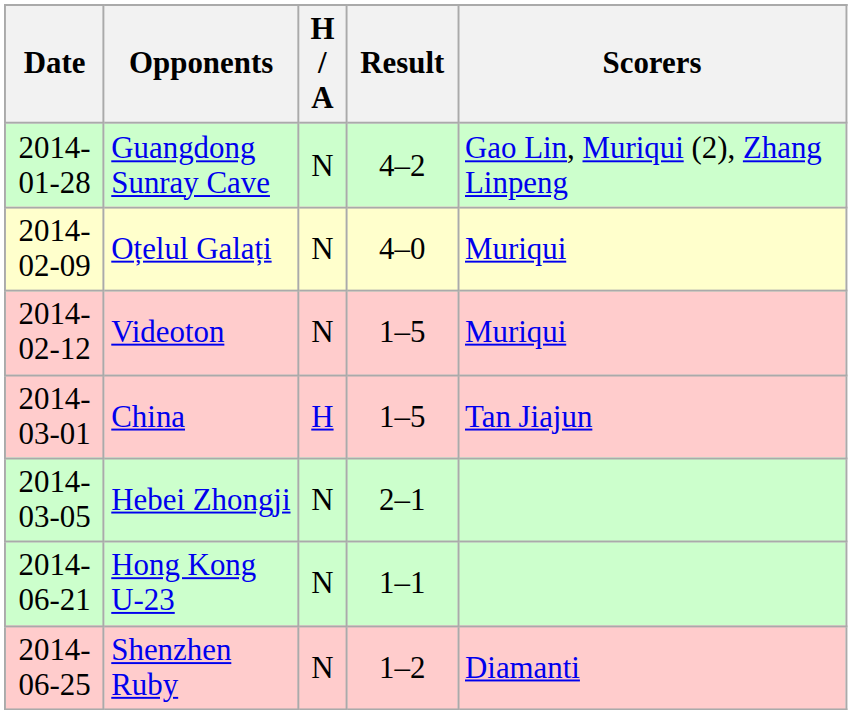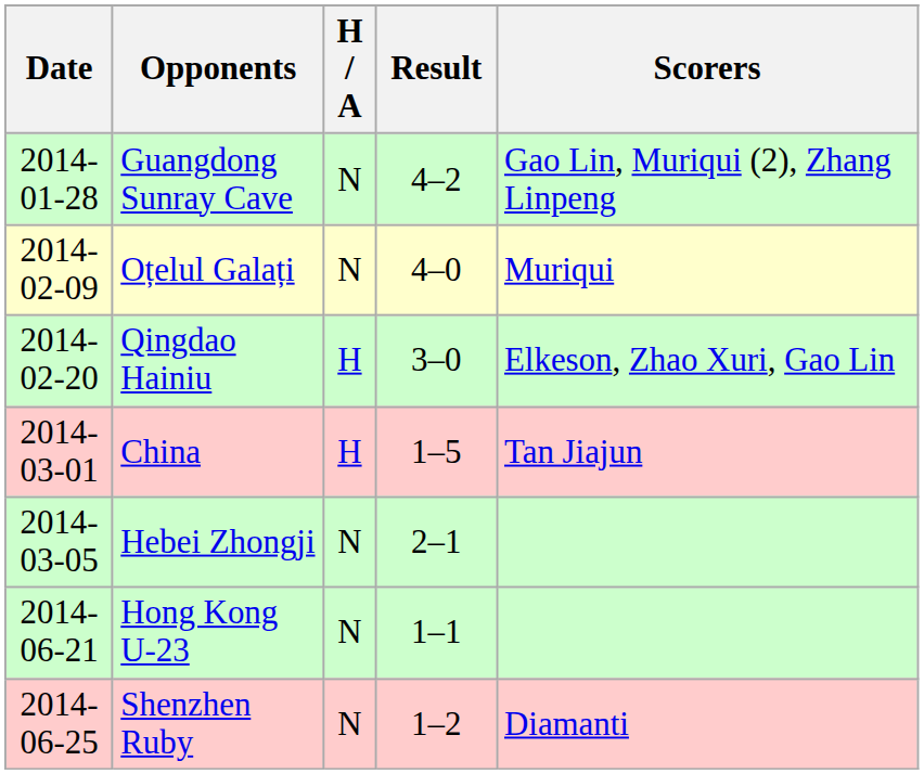- row: 2014-02-12 | Videoton | N | 1–5 | Muriqui
+ row: 2014-02-20 | Qingdao Hainiu | H | 3–0 | Elkeson, Zhao Xuri, Gao Lin
